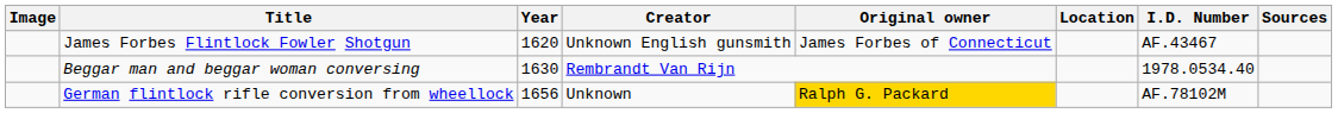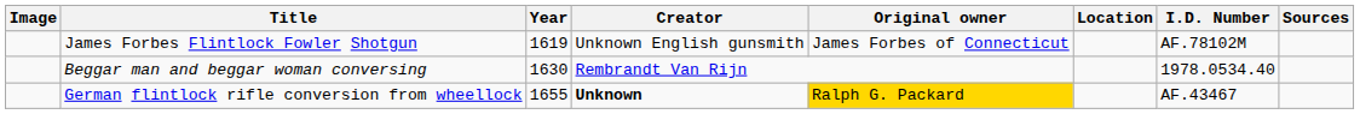James Forbes Flintlock Fowler Shotgun | Year: 1620 -> 1619
James Forbes Flintlock Fowler Shotgun | I.D. Number: AF.43467 -> AF.78102M
German flintlock rifle conversion from wheellock | Year: 1656 -> 1655
German flintlock rifle conversion from wheellock | Creator: normal -> bold
German flintlock rifle conversion from wheellock | I.D. Number: AF.78102M -> AF.43467
